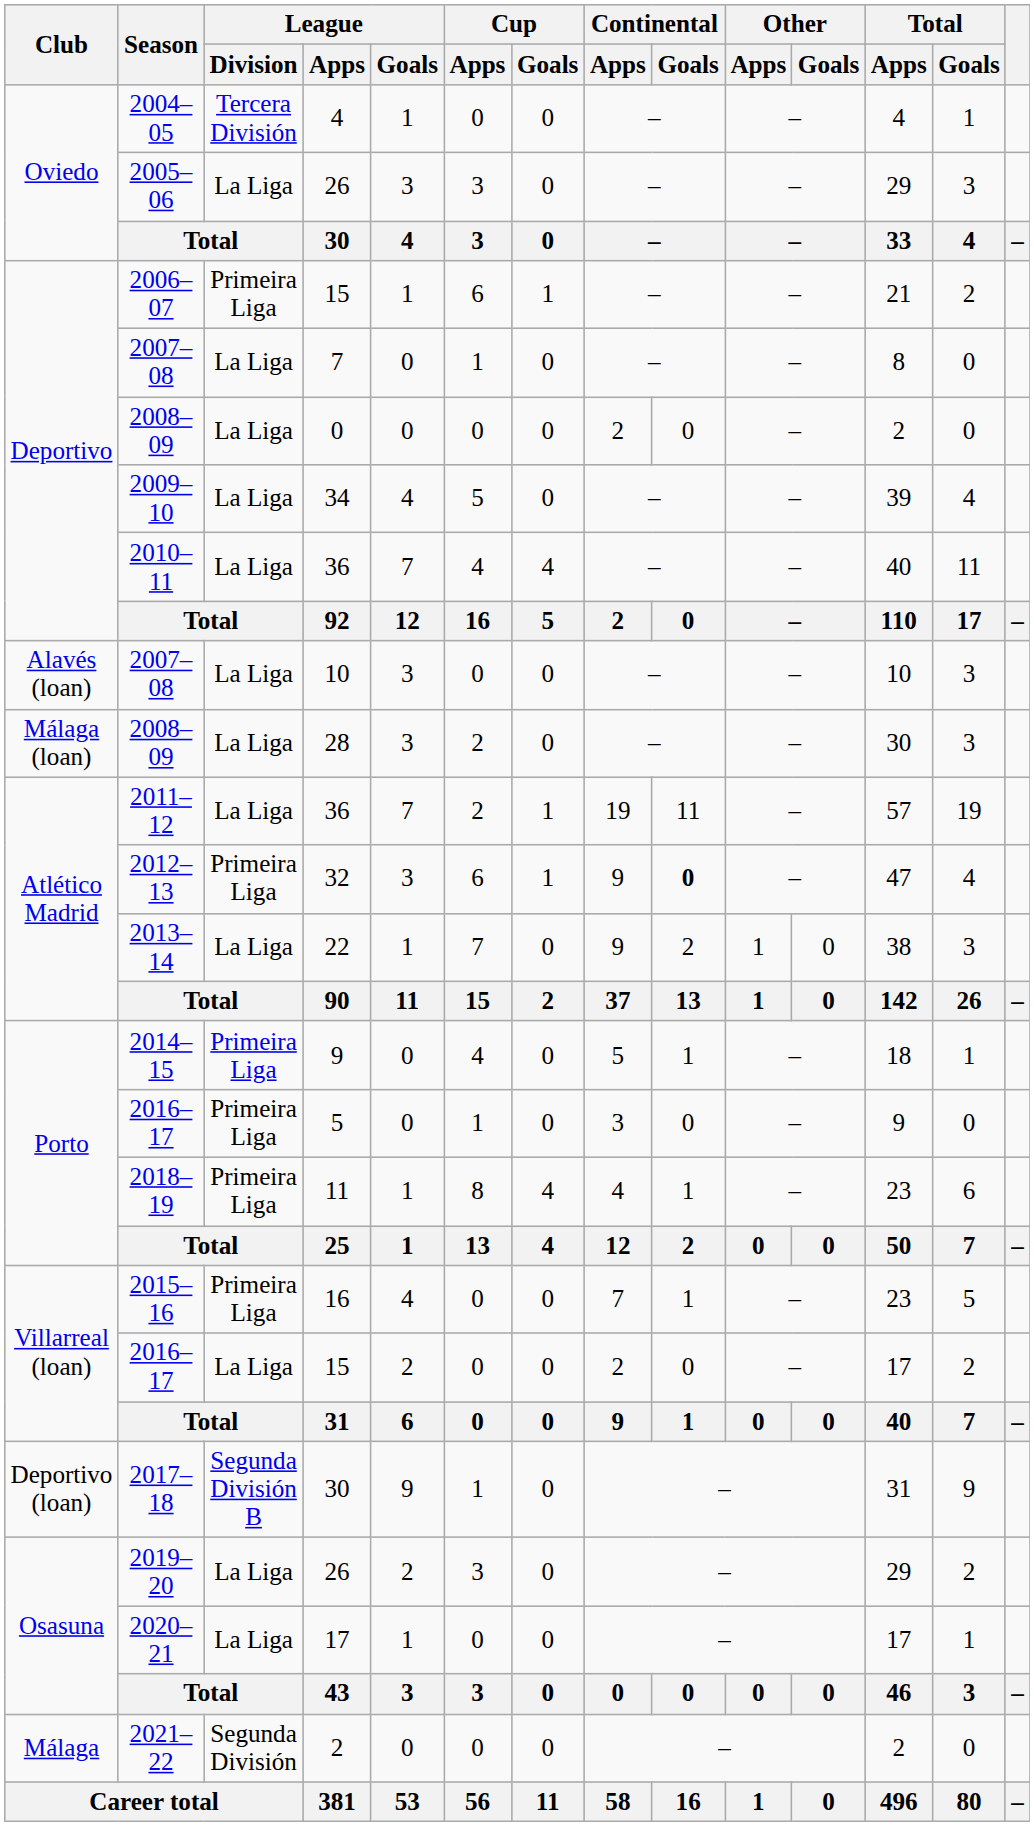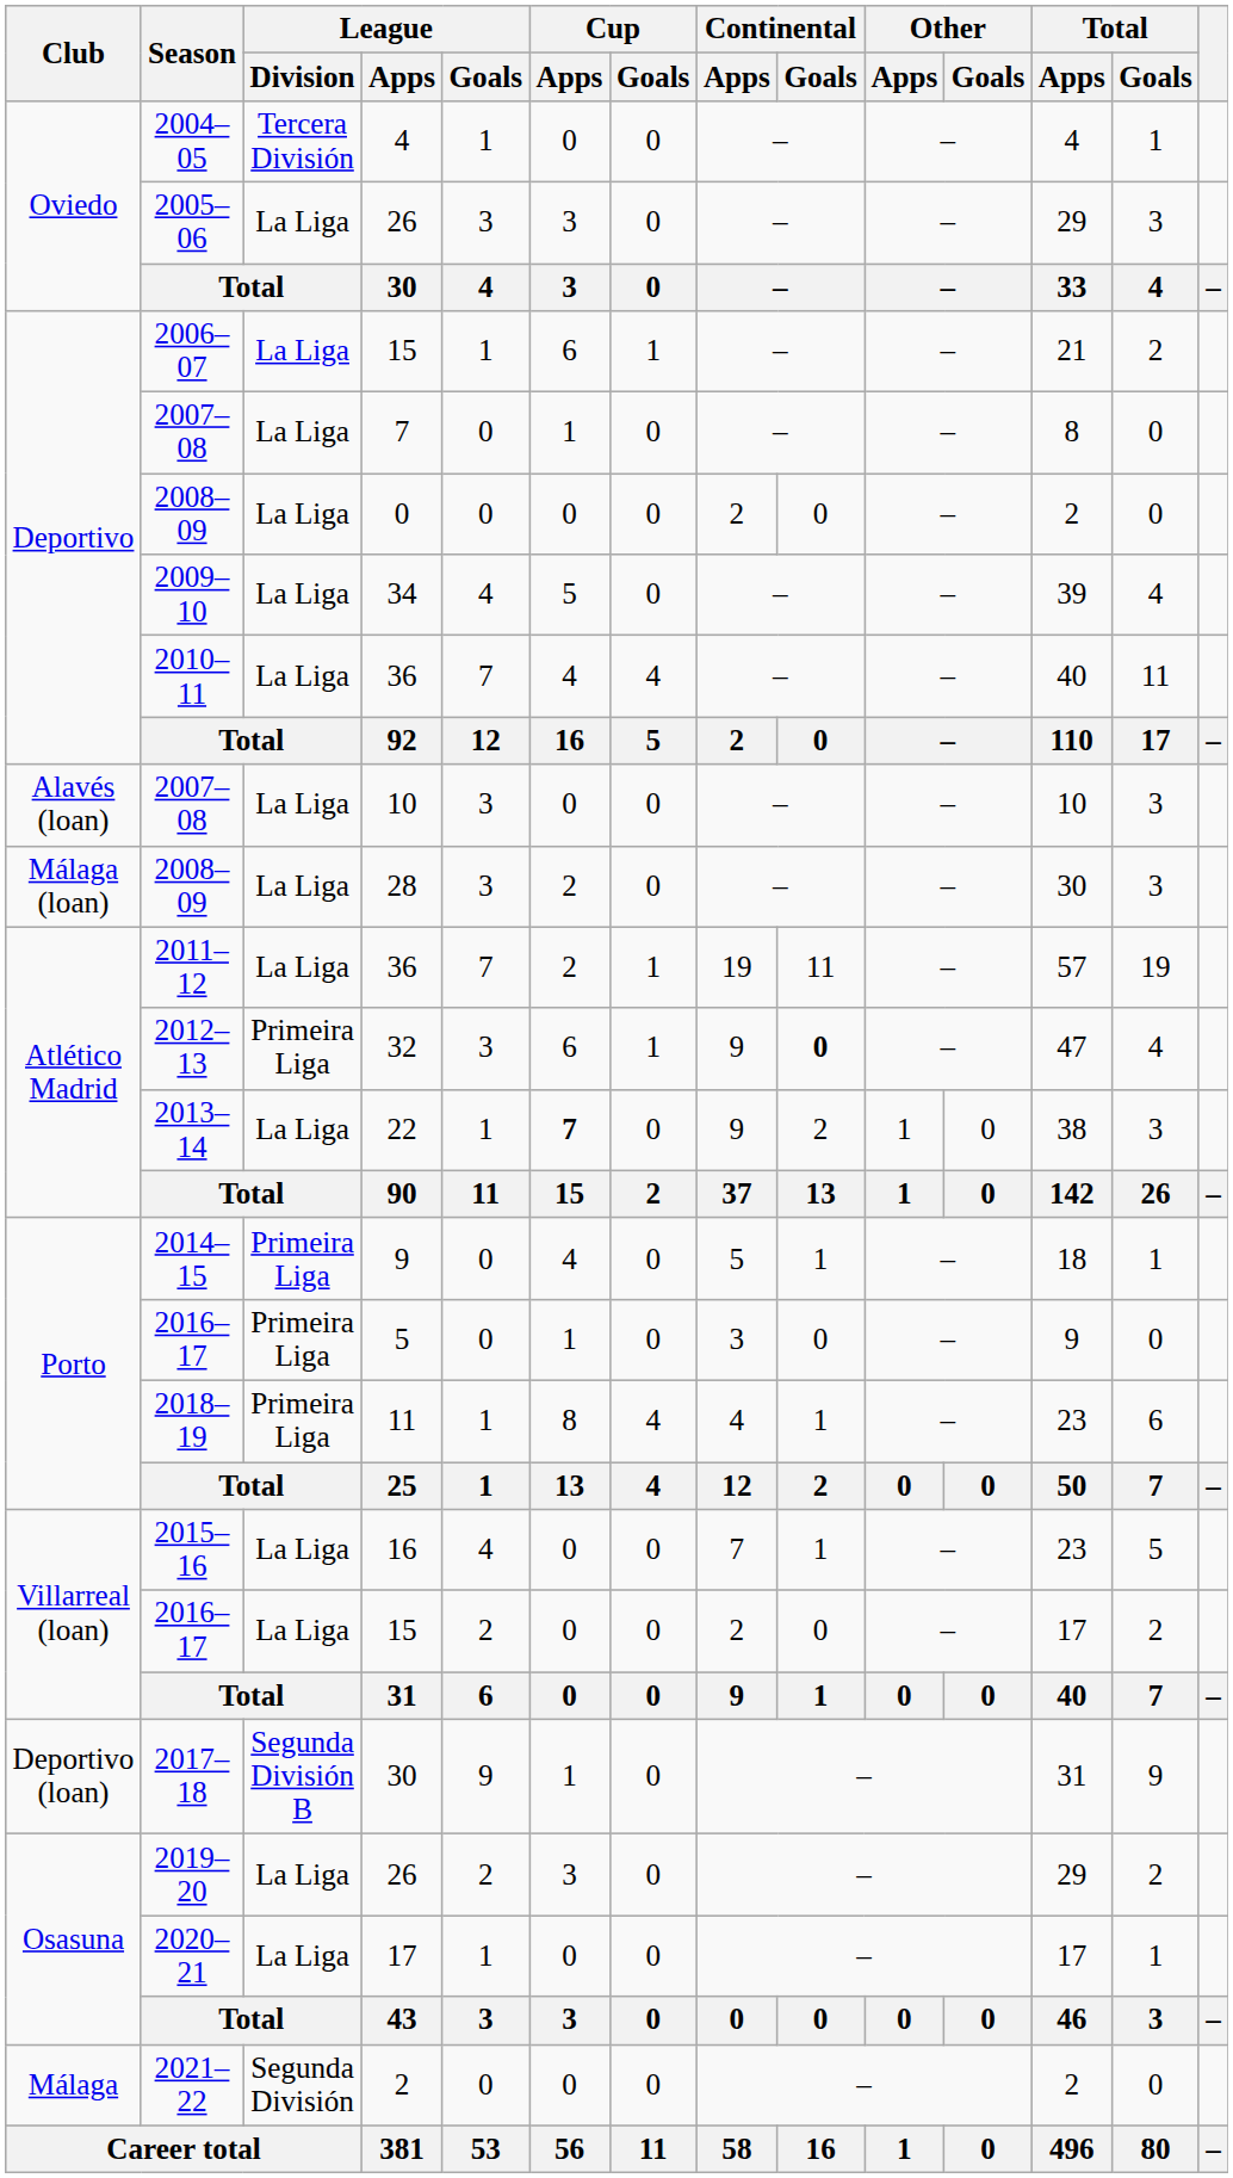2006–07 | League / Division: Primeira Liga -> La Liga
2013–14 | Cup / Apps: normal -> bold
2015–16 | League / Division: Primeira Liga -> La Liga
